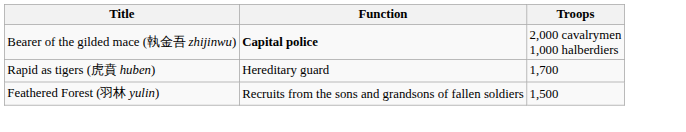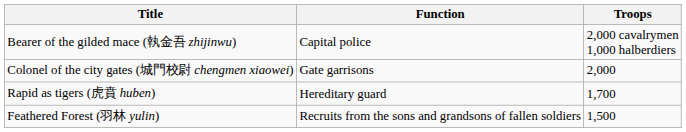Bearer of the gilded mace (執金吾 zhijinwu) | Function: bold -> normal
+ row: Colonel of the city gates (城門校尉 chengmen xiaowei) | Gate garrisons | 2,000
